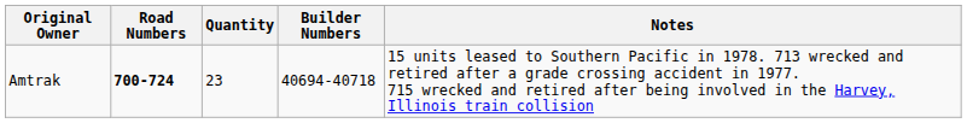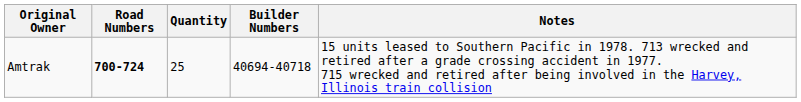Amtrak | Quantity: 23 -> 25
